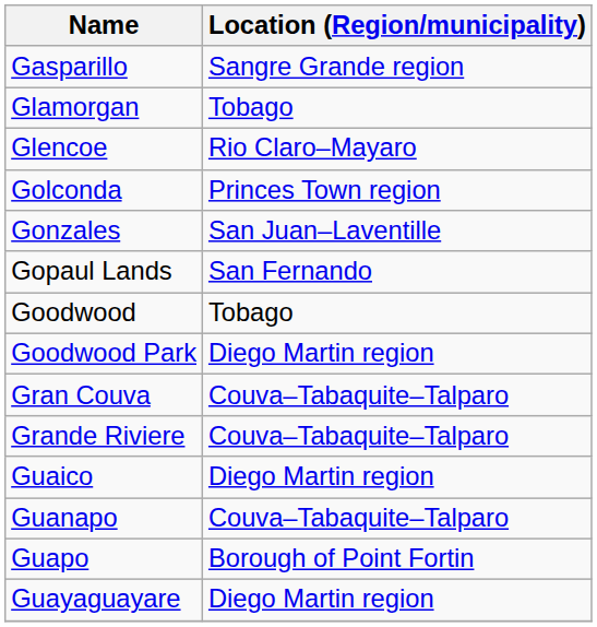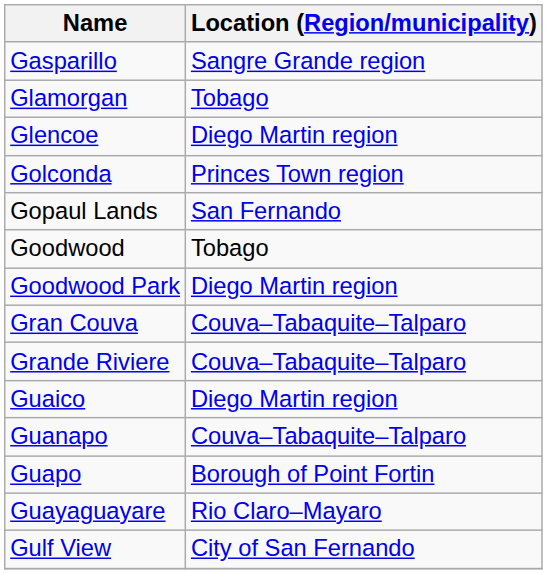Glencoe | Location (Region/municipality): Rio Claro–Mayaro -> Diego Martin region
- row: Gonzales | San Juan–Laventille
Guayaguayare | Location (Region/municipality): Diego Martin region -> Rio Claro–Mayaro
+ row: Gulf View | City of San Fernando
